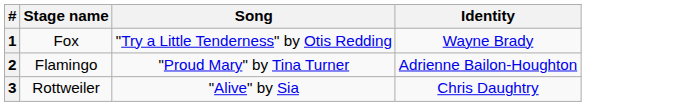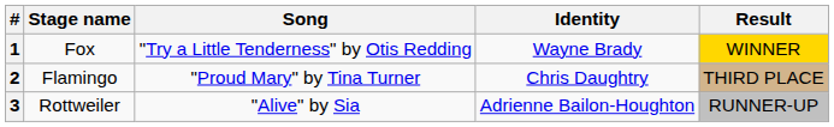+ column: Result | WINNER | THIRD PLACE | RUNNER-UP
2 | Identity: Adrienne Bailon-Houghton -> Chris Daughtry
3 | Identity: Chris Daughtry -> Adrienne Bailon-Houghton
